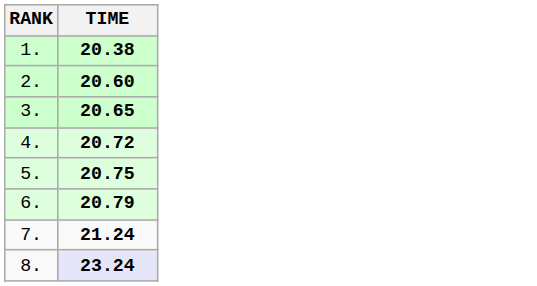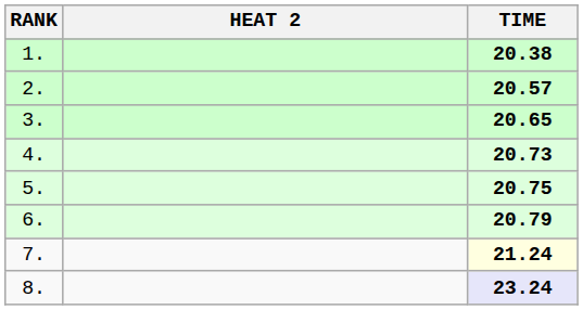+ column: HEAT 2
2. | TIME: 20.60 -> 20.57
4. | TIME: 20.72 -> 20.73
7. | TIME: no background -> lightyellow background
